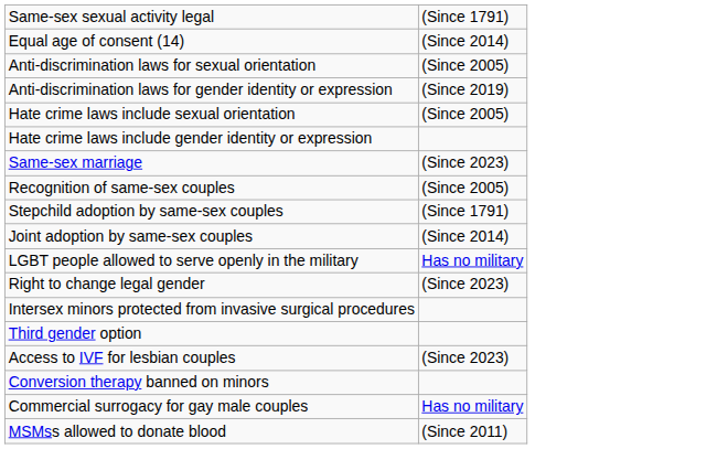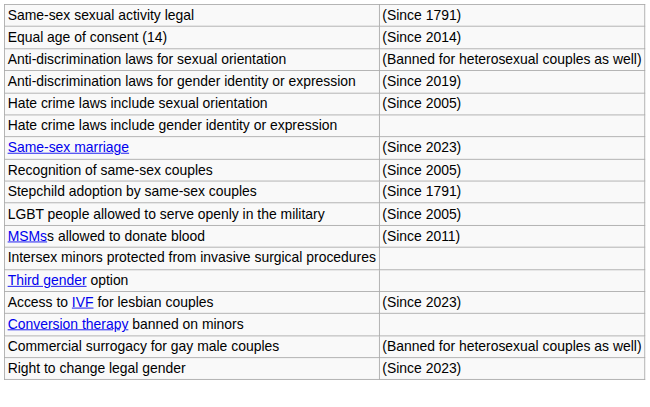Anti-discrimination laws for sexual orientation | column 2: (Since 2005) -> (Banned for heterosexual couples as well)
- row: Joint adoption by same-sex couples | (Since 2014)
LGBT people allowed to serve openly in the military | column 2: Has no military -> (Since 2005)
rows swapped: Right to change legal gender <-> MSMss allowed to donate blood
Commercial surrogacy for gay male couples | column 2: Has no military -> (Banned for heterosexual couples as well)
